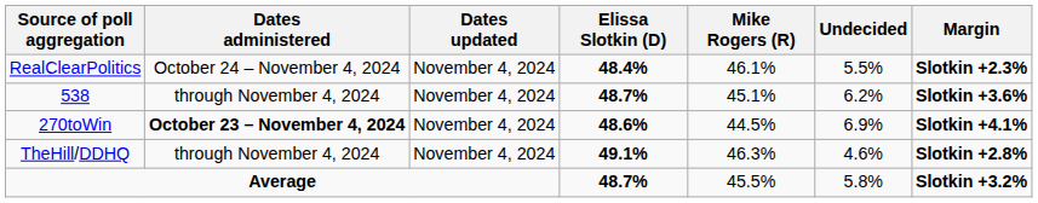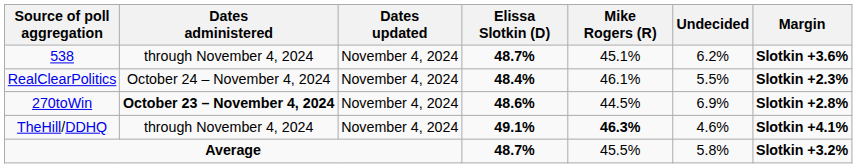rows swapped: RealClearPolitics <-> 538
270toWin | Margin: Slotkin +4.1% -> Slotkin +2.8%
TheHill/DDHQ | Mike Rogers (R): normal -> bold
TheHill/DDHQ | Margin: Slotkin +2.8% -> Slotkin +4.1%
